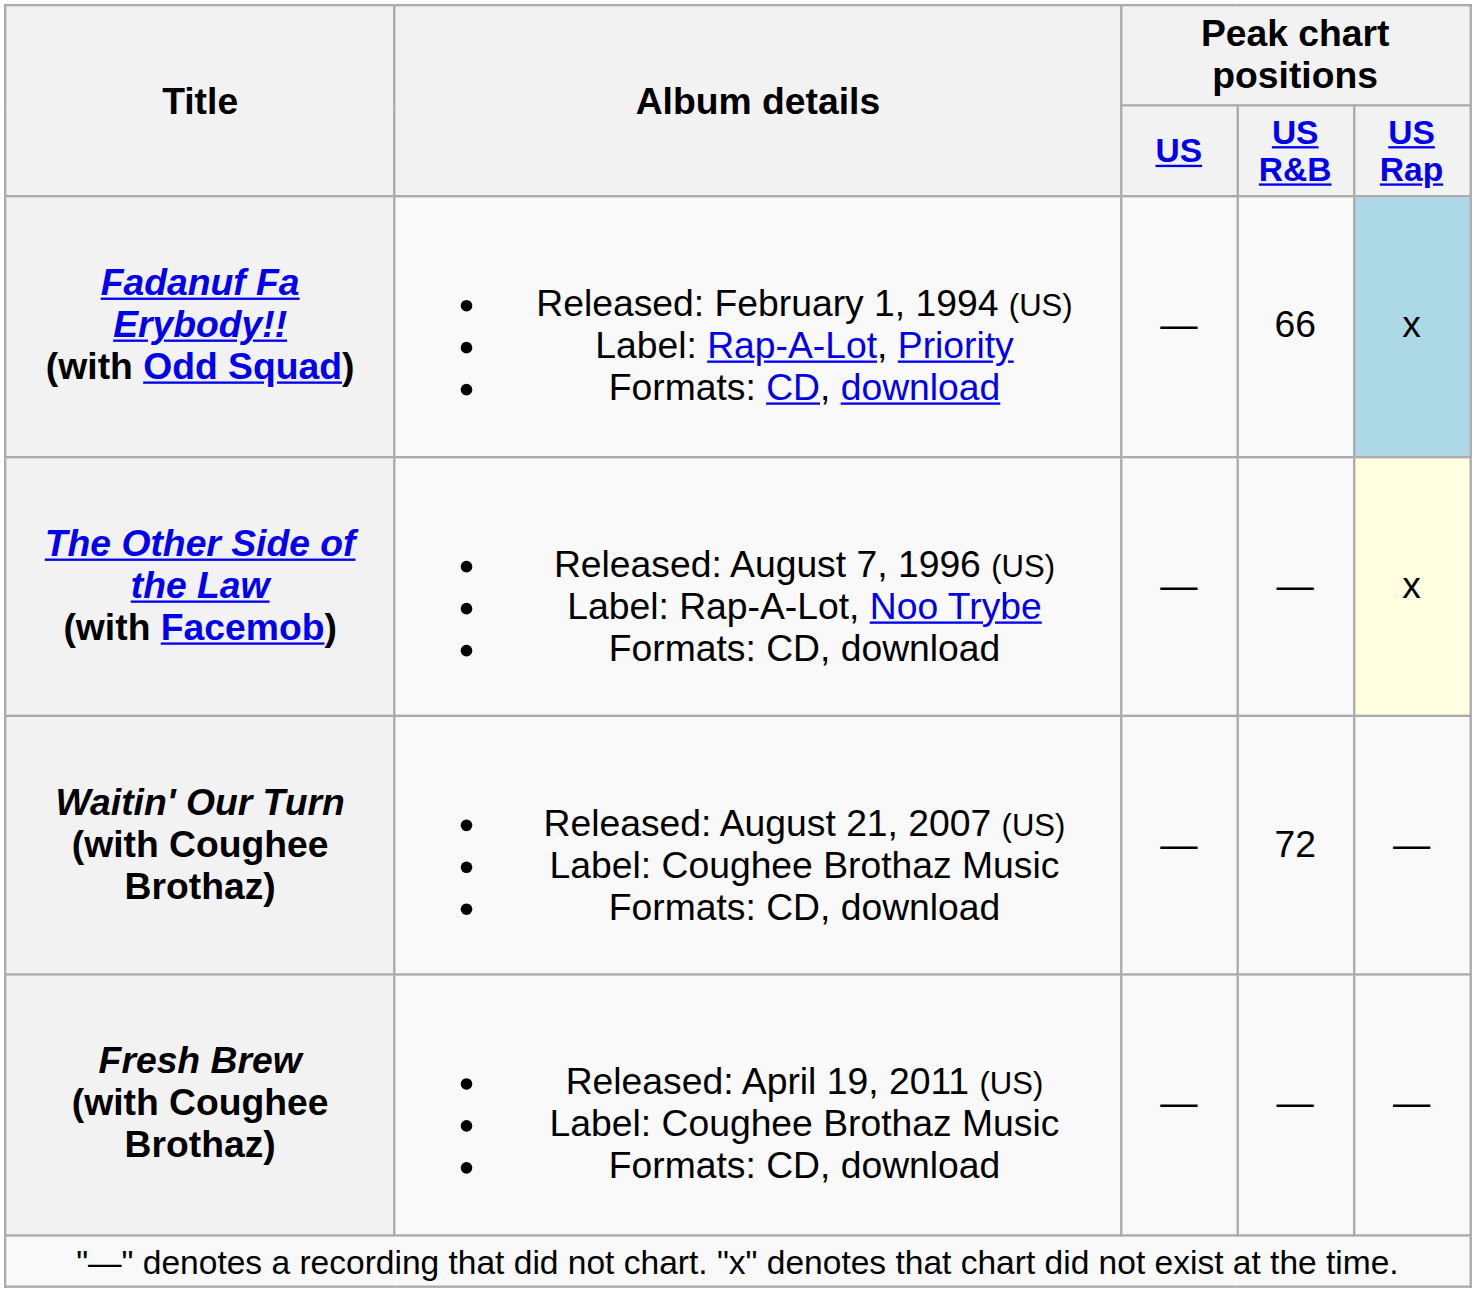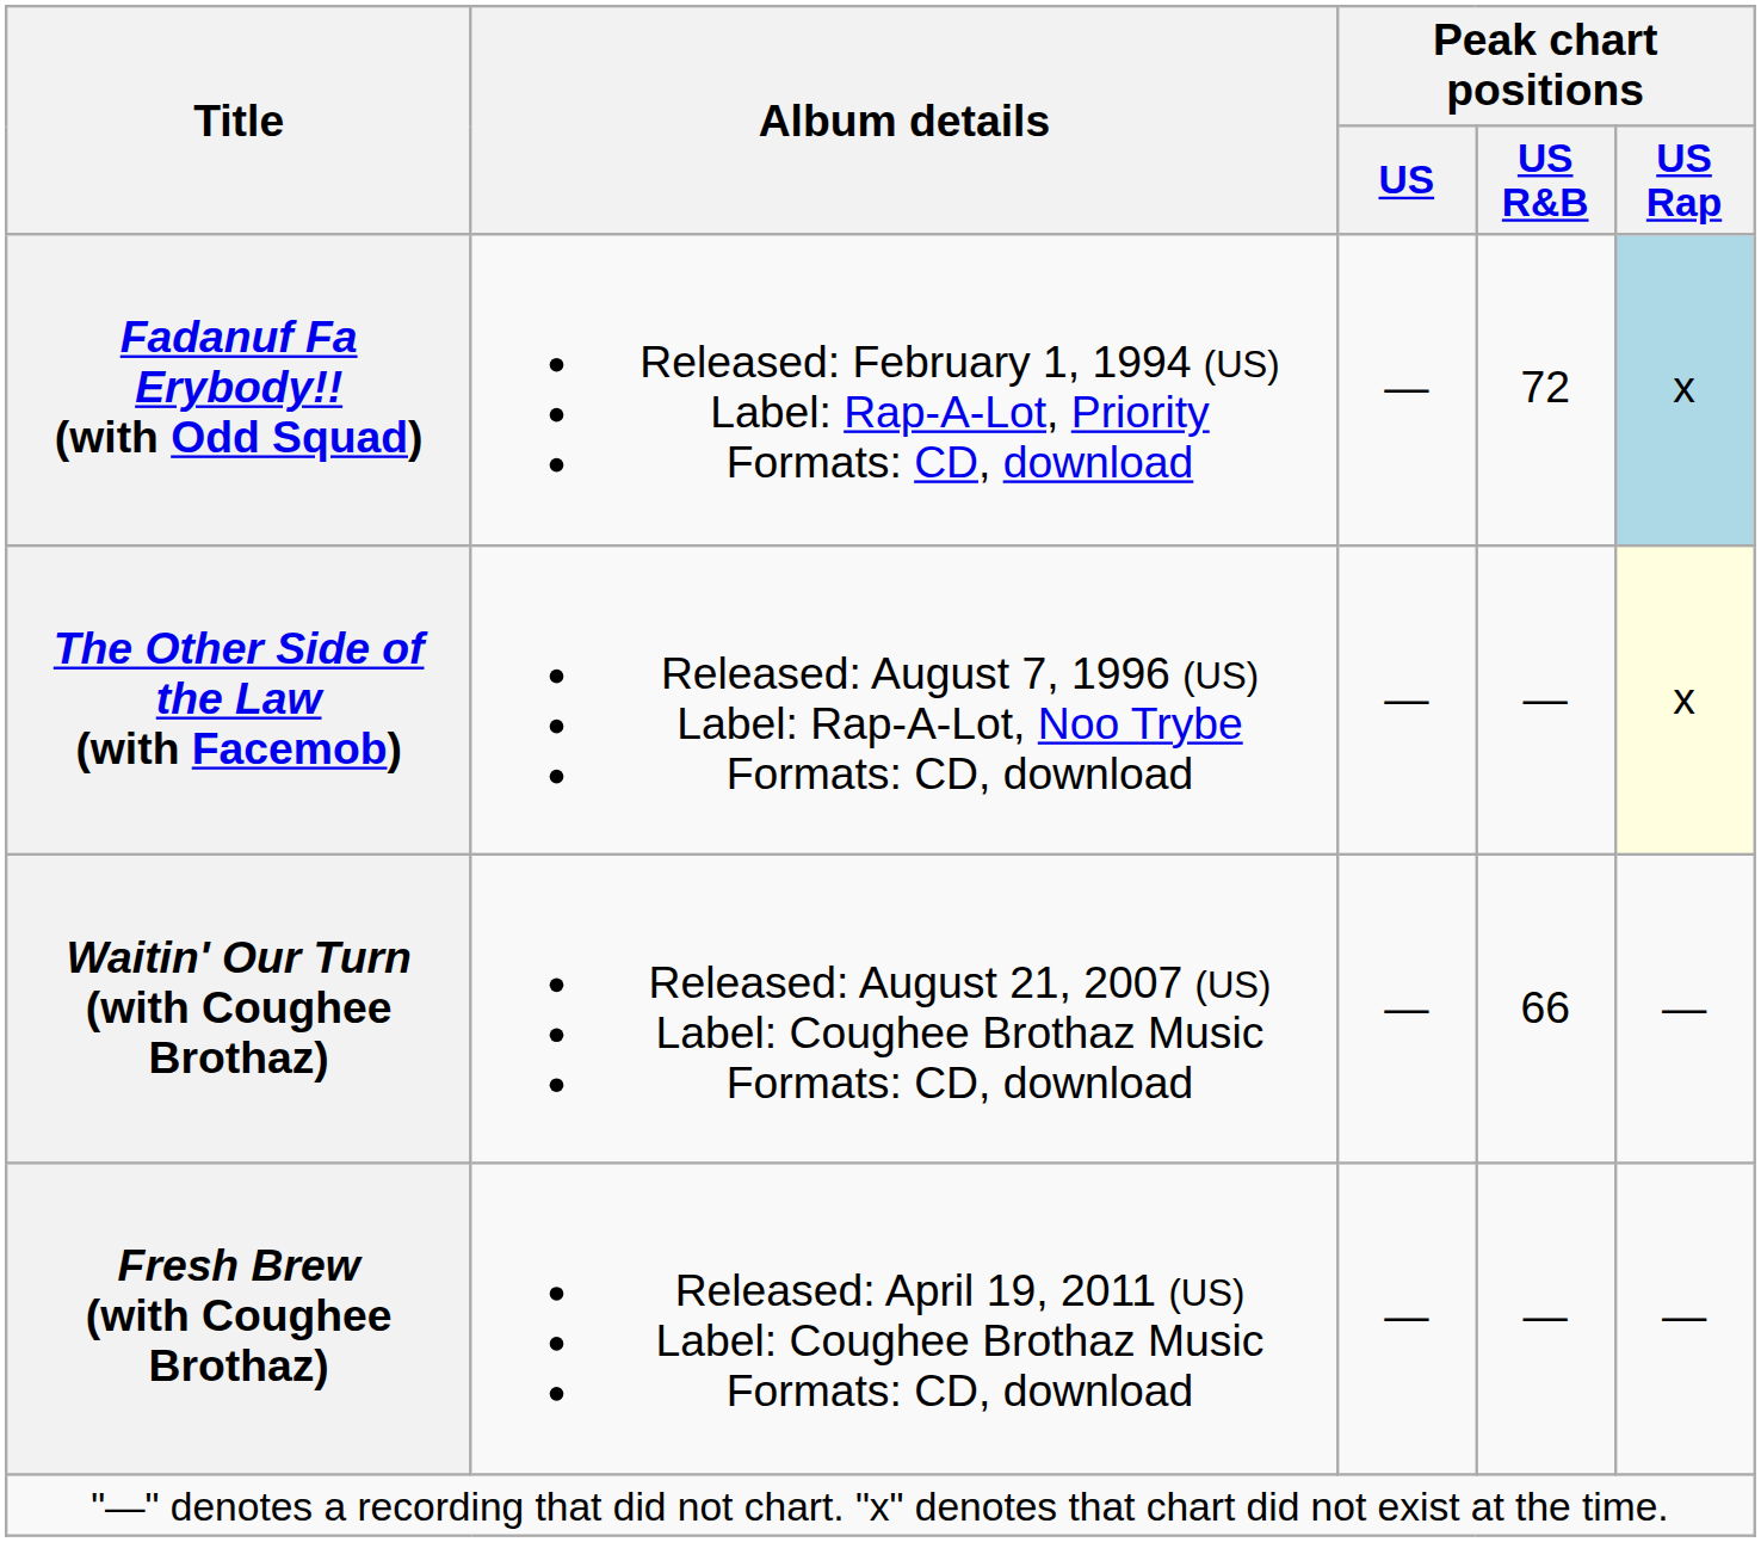Fadanuf Fa Erybody!! (with Odd Squad) | Peak chart positions / US R&B: 66 -> 72
Waitin' Our Turn (with Coughee Brothaz) | Peak chart positions / US R&B: 72 -> 66
